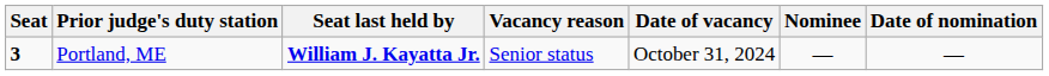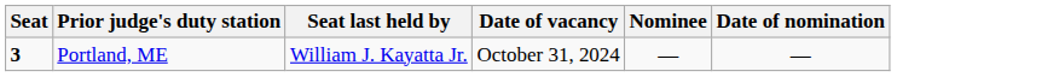- column: Vacancy reason | Senior status
Portland, ME | Seat last held by: bold -> normal
